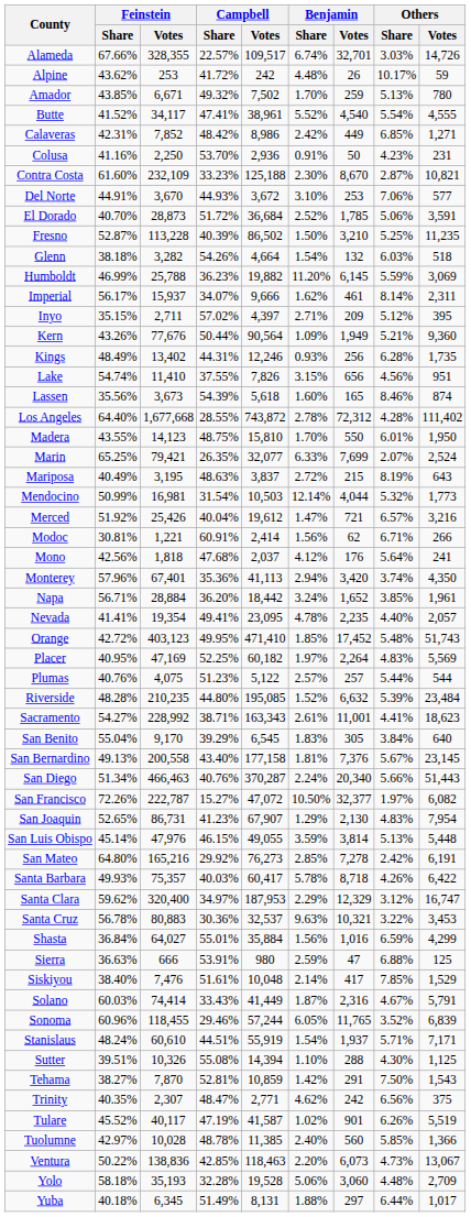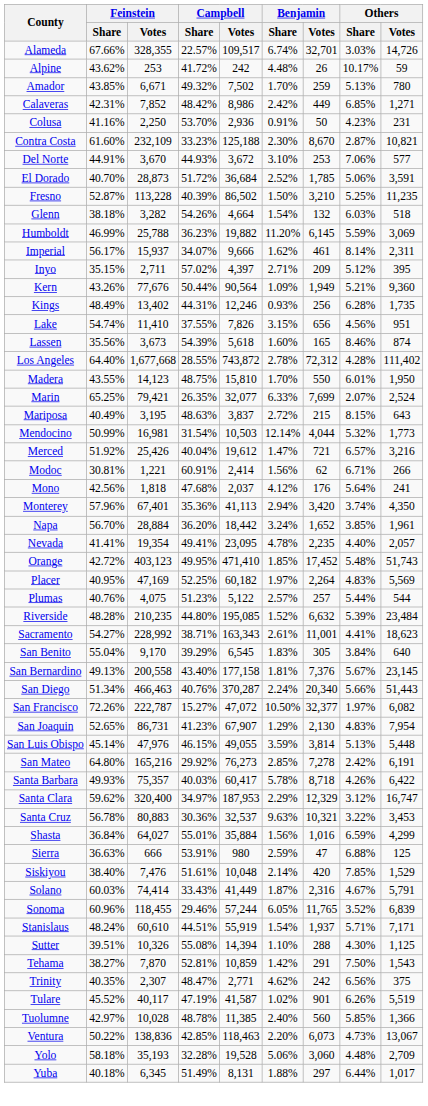- row: Butte | 41.52% | 34,117 | 47.41% | 38,961 | 5.52% | 4,540 | 5.54% | 4,555
Mariposa | Others / Share: 8.19% -> 8.15%
Napa | Feinstein / Share: 56.71% -> 56.70%
Siskiyou | Benjamin / Votes: 417 -> 420
